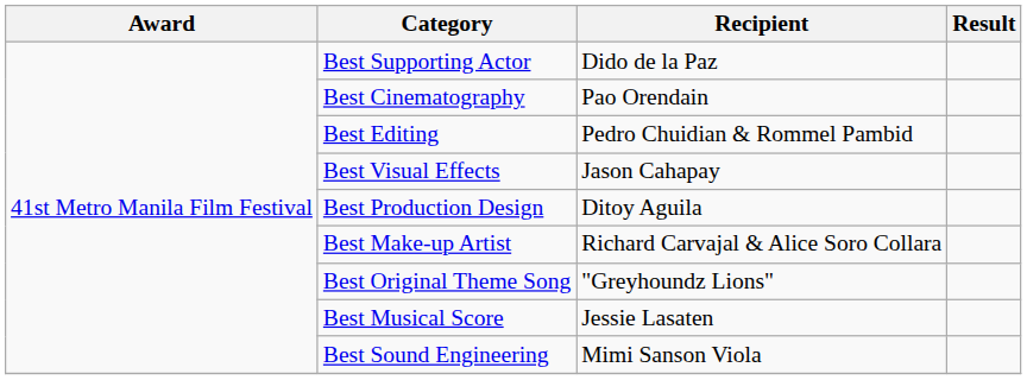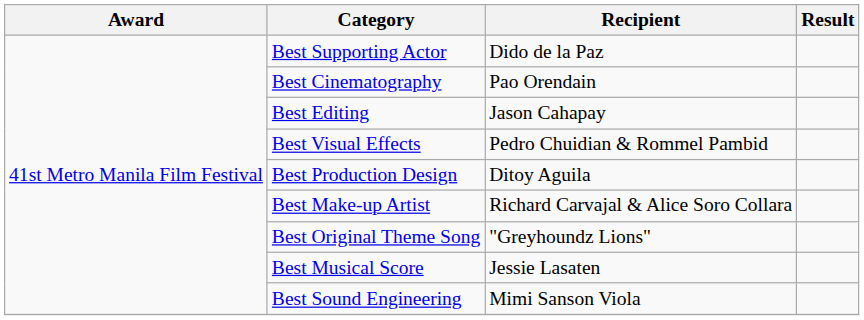Best Editing | Recipient: Pedro Chuidian & Rommel Pambid -> Jason Cahapay
Best Visual Effects | Recipient: Jason Cahapay -> Pedro Chuidian & Rommel Pambid
